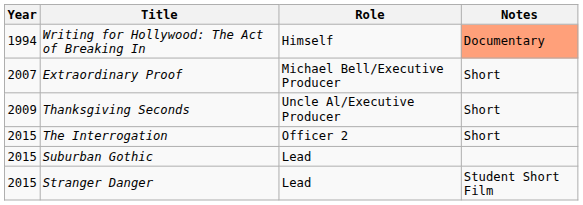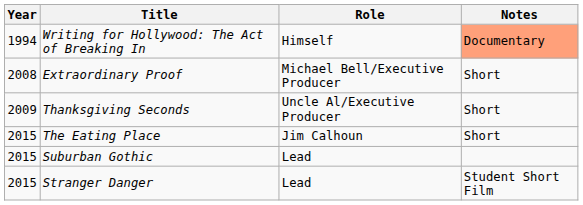Extraordinary Proof | Year: 2007 -> 2008
- row: 2015 | The Interrogation | Officer 2 | Short
+ row: 2015 | The Eating Place | Jim Calhoun | Short
